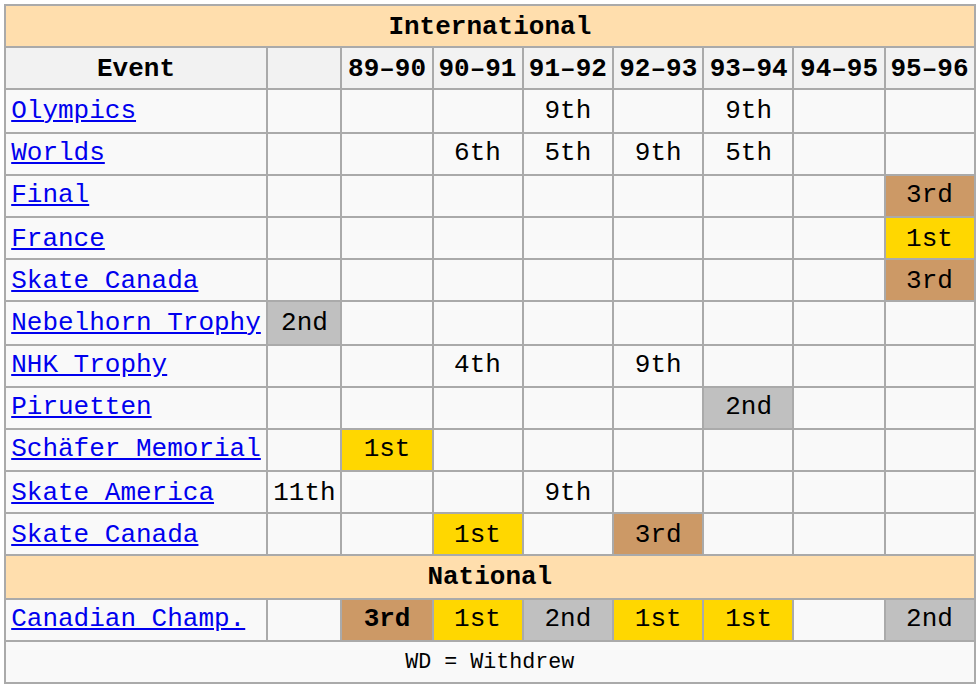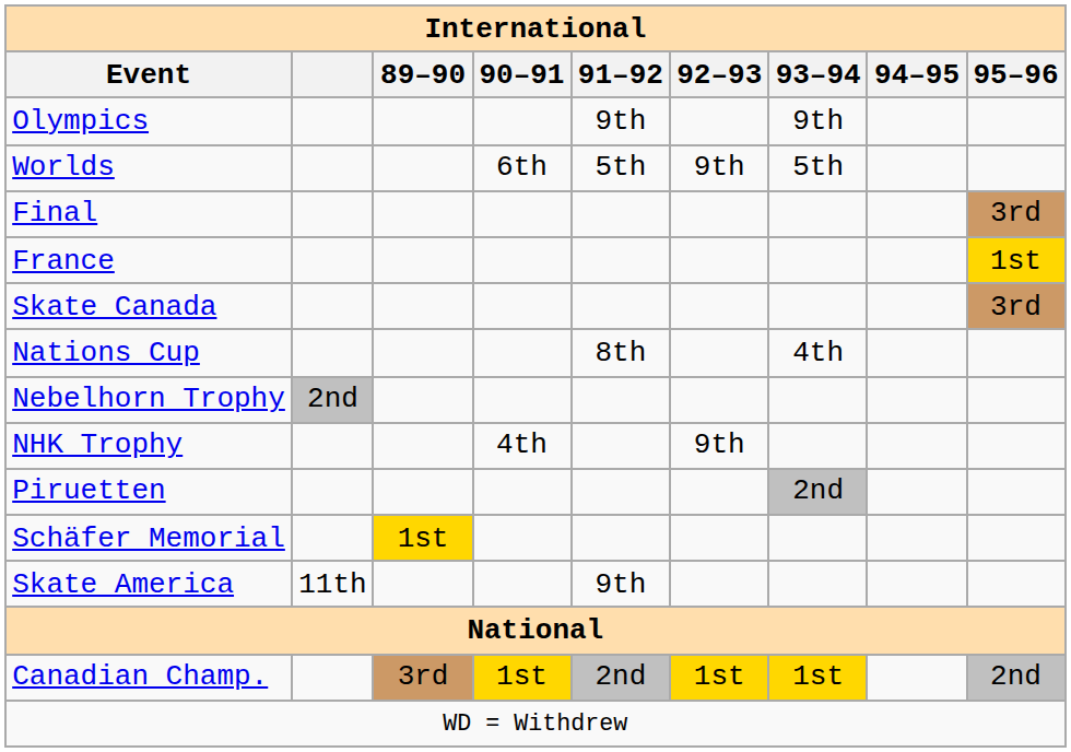+ row: Nations Cup | 8th | 4th
- row: Skate Canada | 1st | 3rd
Canadian Champ. | 89–90: bold -> normal
